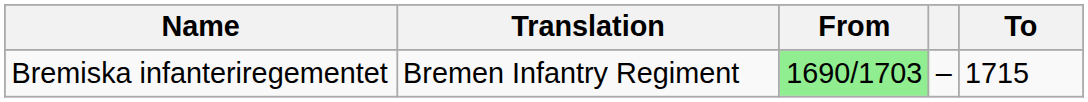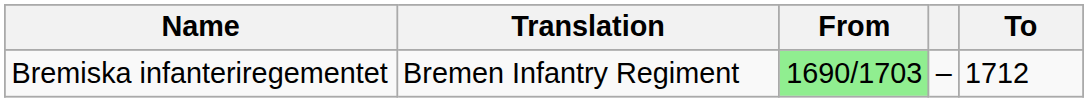Bremiska infanteriregementet | To: 1715 -> 1712
